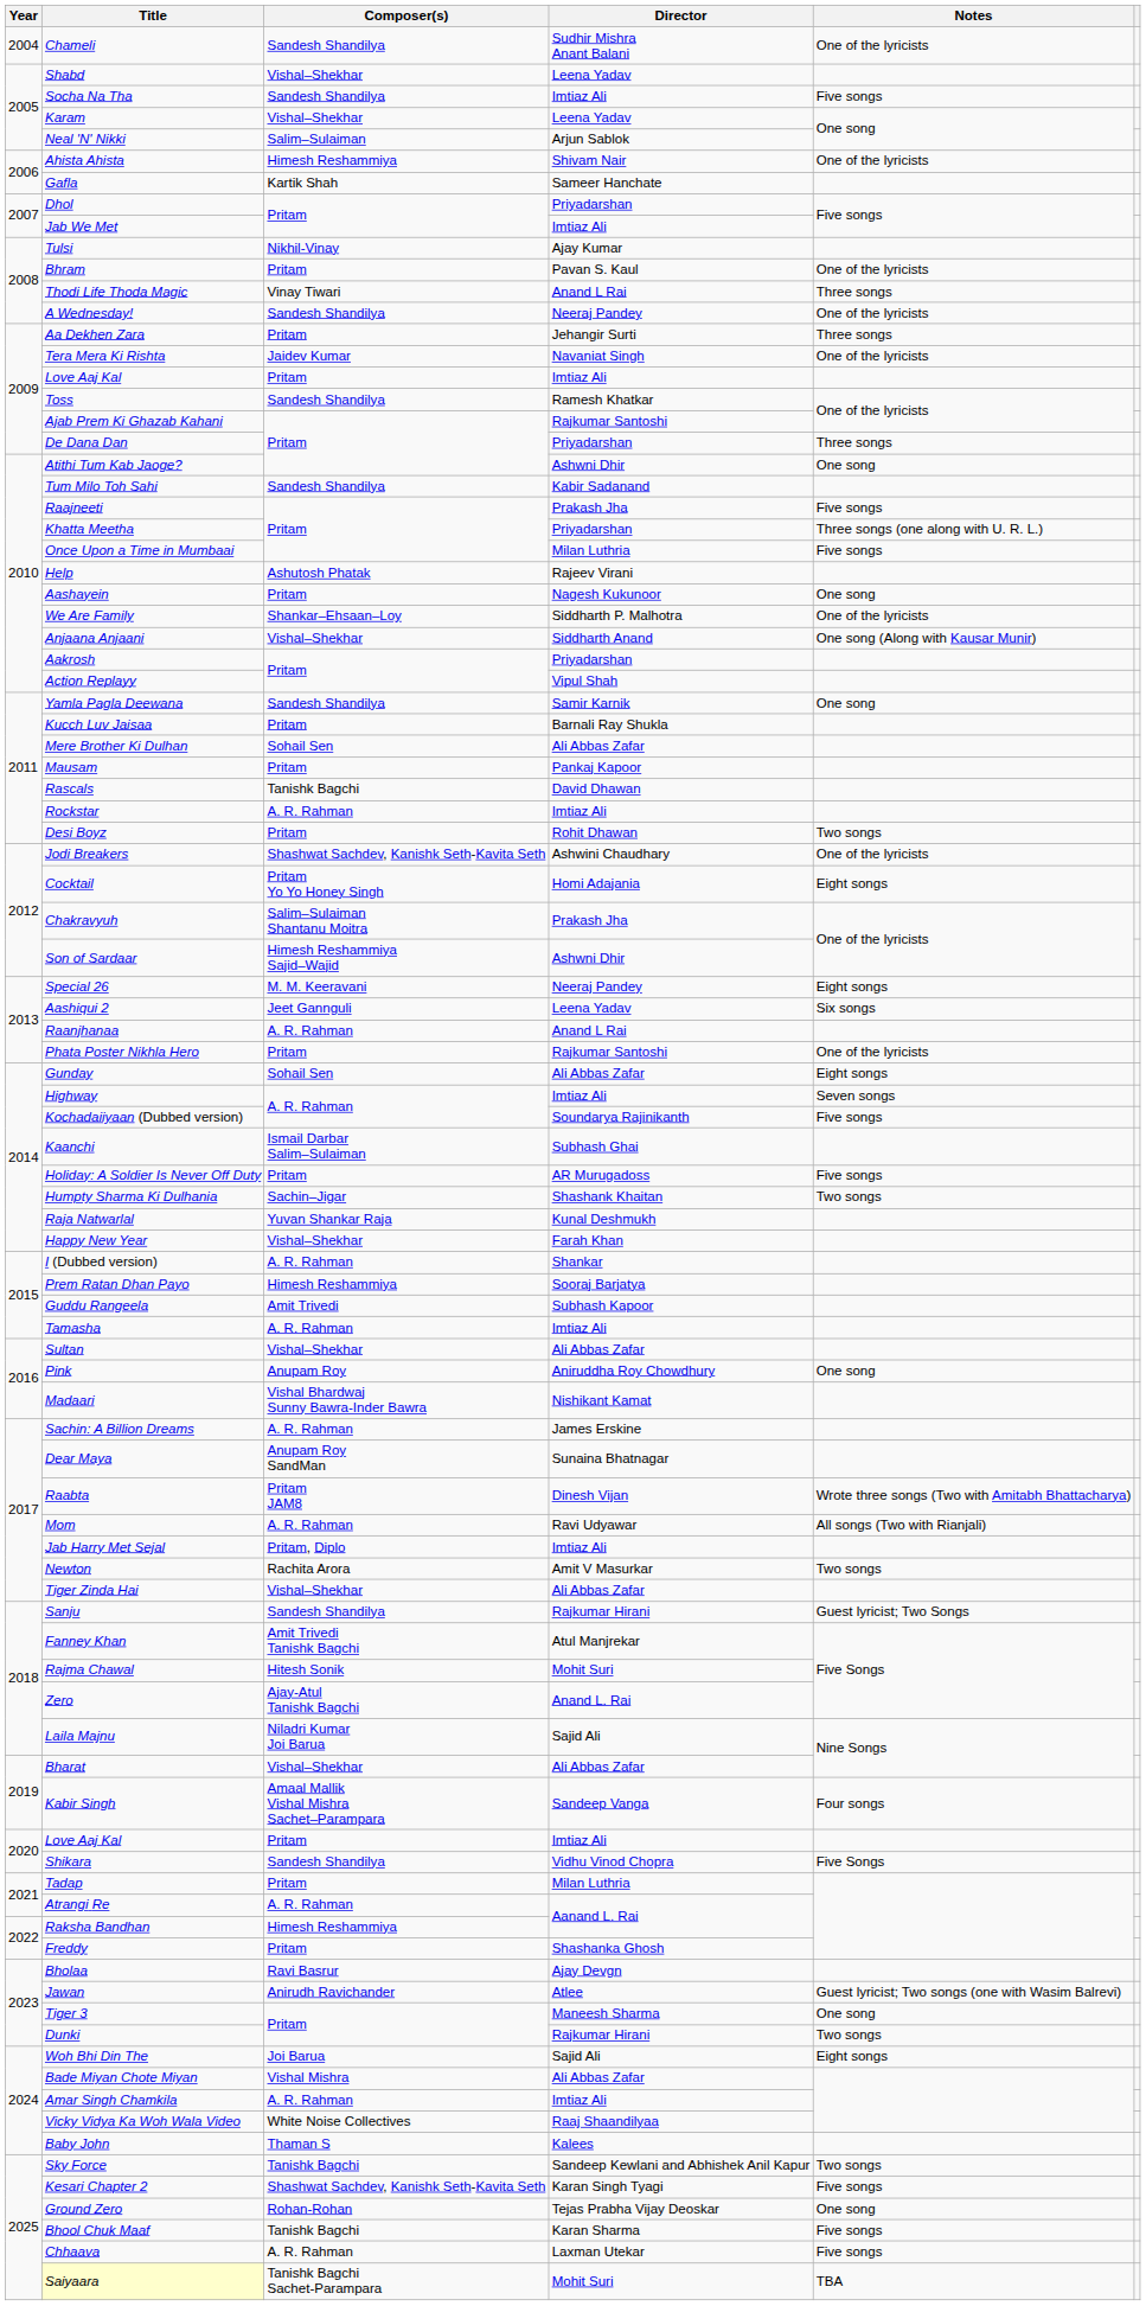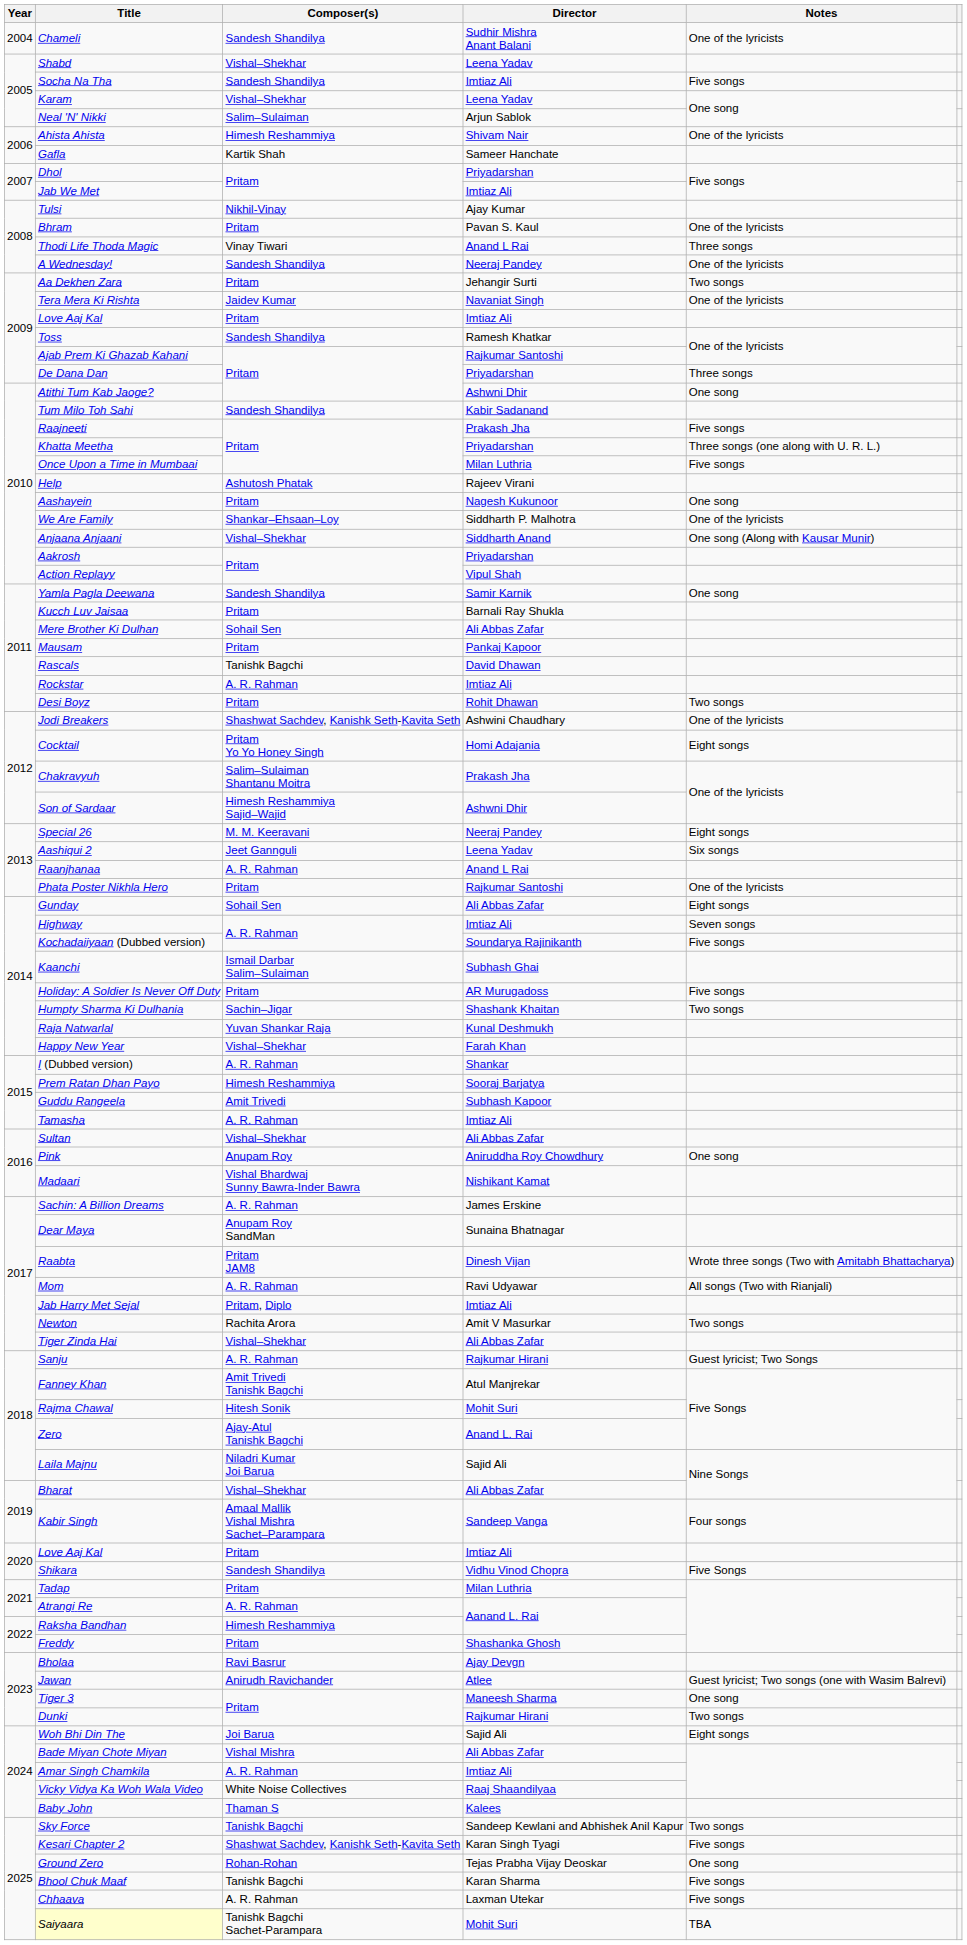Aa Dekhen Zara | Notes: Three songs -> Two songs
Sanju | Composer(s): Sandesh Shandilya -> A. R. Rahman
